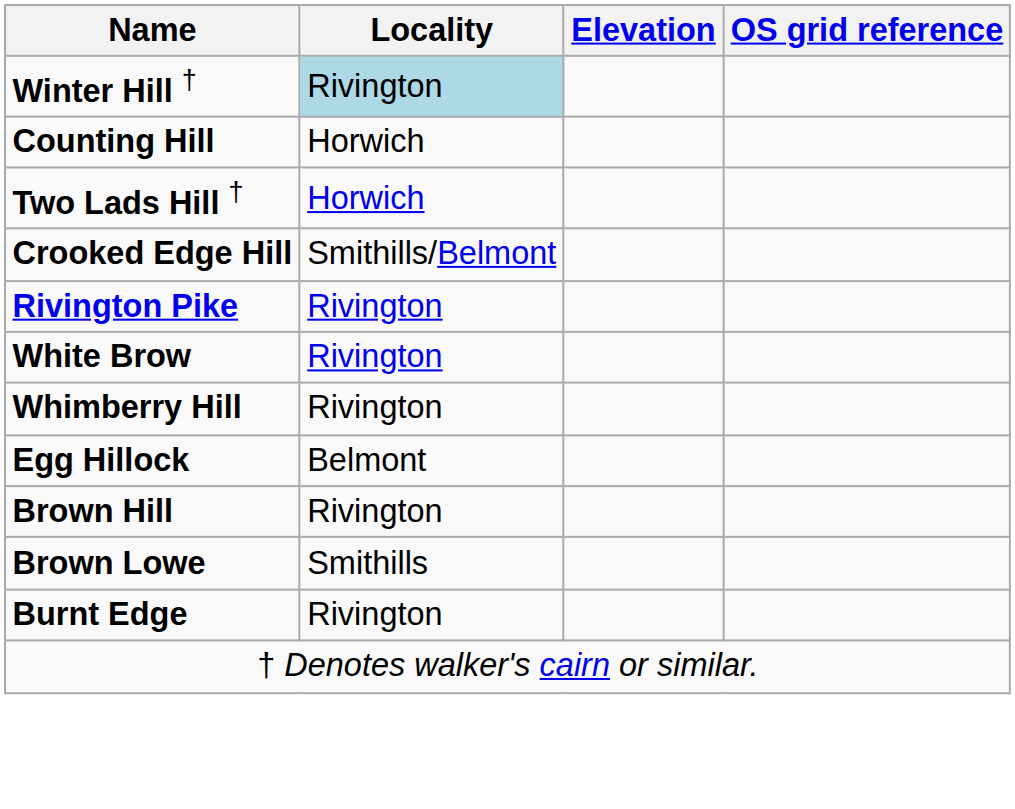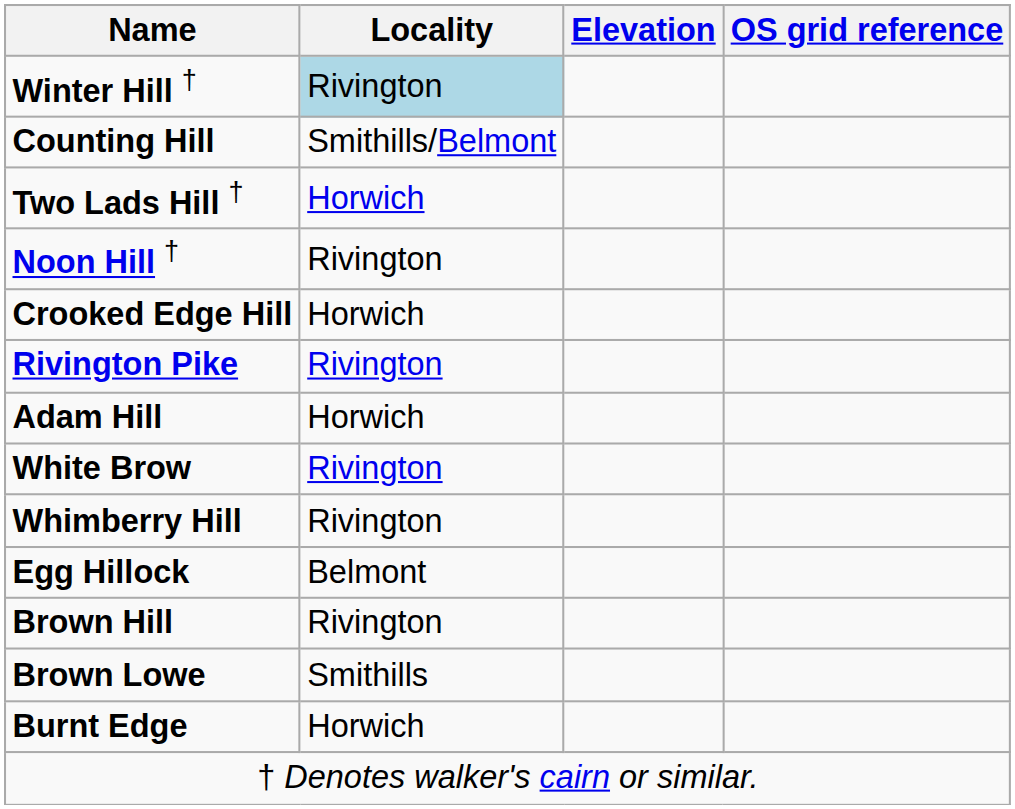Counting Hill | Locality: Horwich -> Smithills/Belmont
+ row: Noon Hill † | Rivington
Crooked Edge Hill | Locality: Smithills/Belmont -> Horwich
+ row: Adam Hill | Horwich
Burnt Edge | Locality: Rivington -> Horwich
